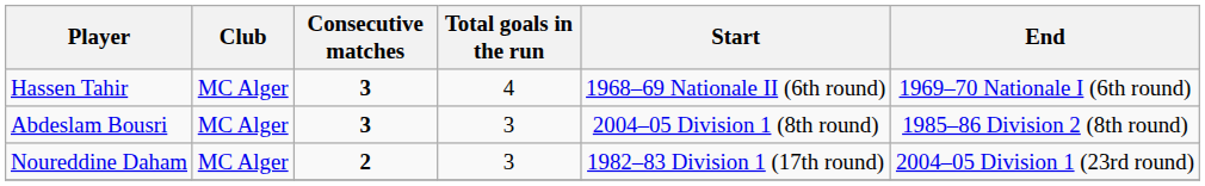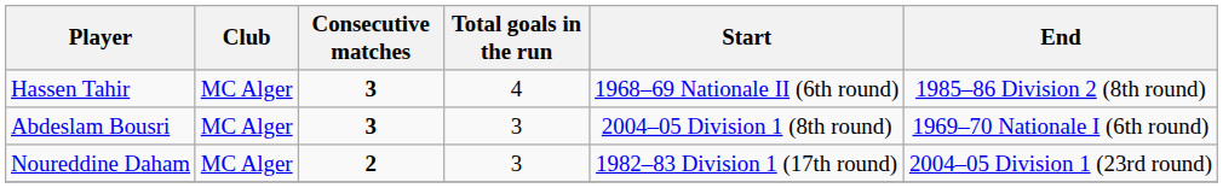Hassen Tahir | End: 1969–70 Nationale I (6th round) -> 1985–86 Division 2 (8th round)
Abdeslam Bousri | End: 1985–86 Division 2 (8th round) -> 1969–70 Nationale I (6th round)
